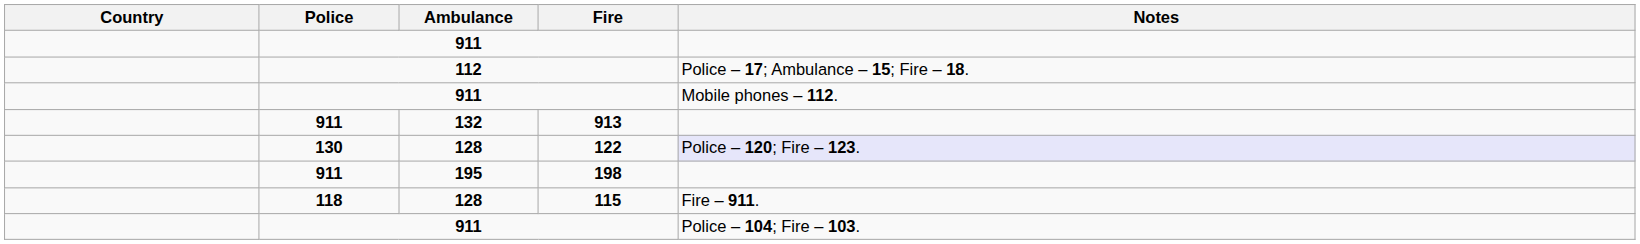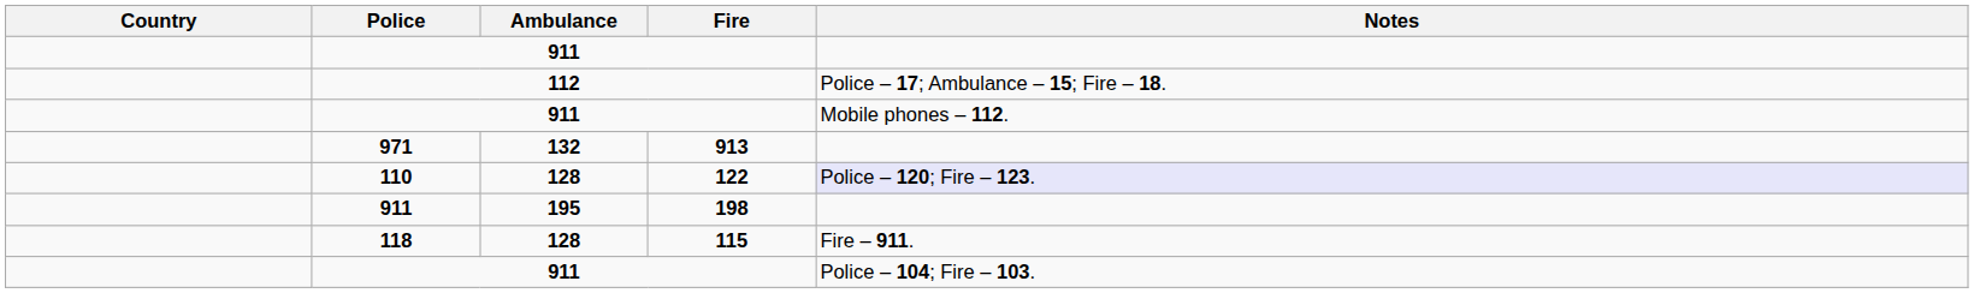913 | Police: 911 -> 971
122 | Police: 130 -> 110
